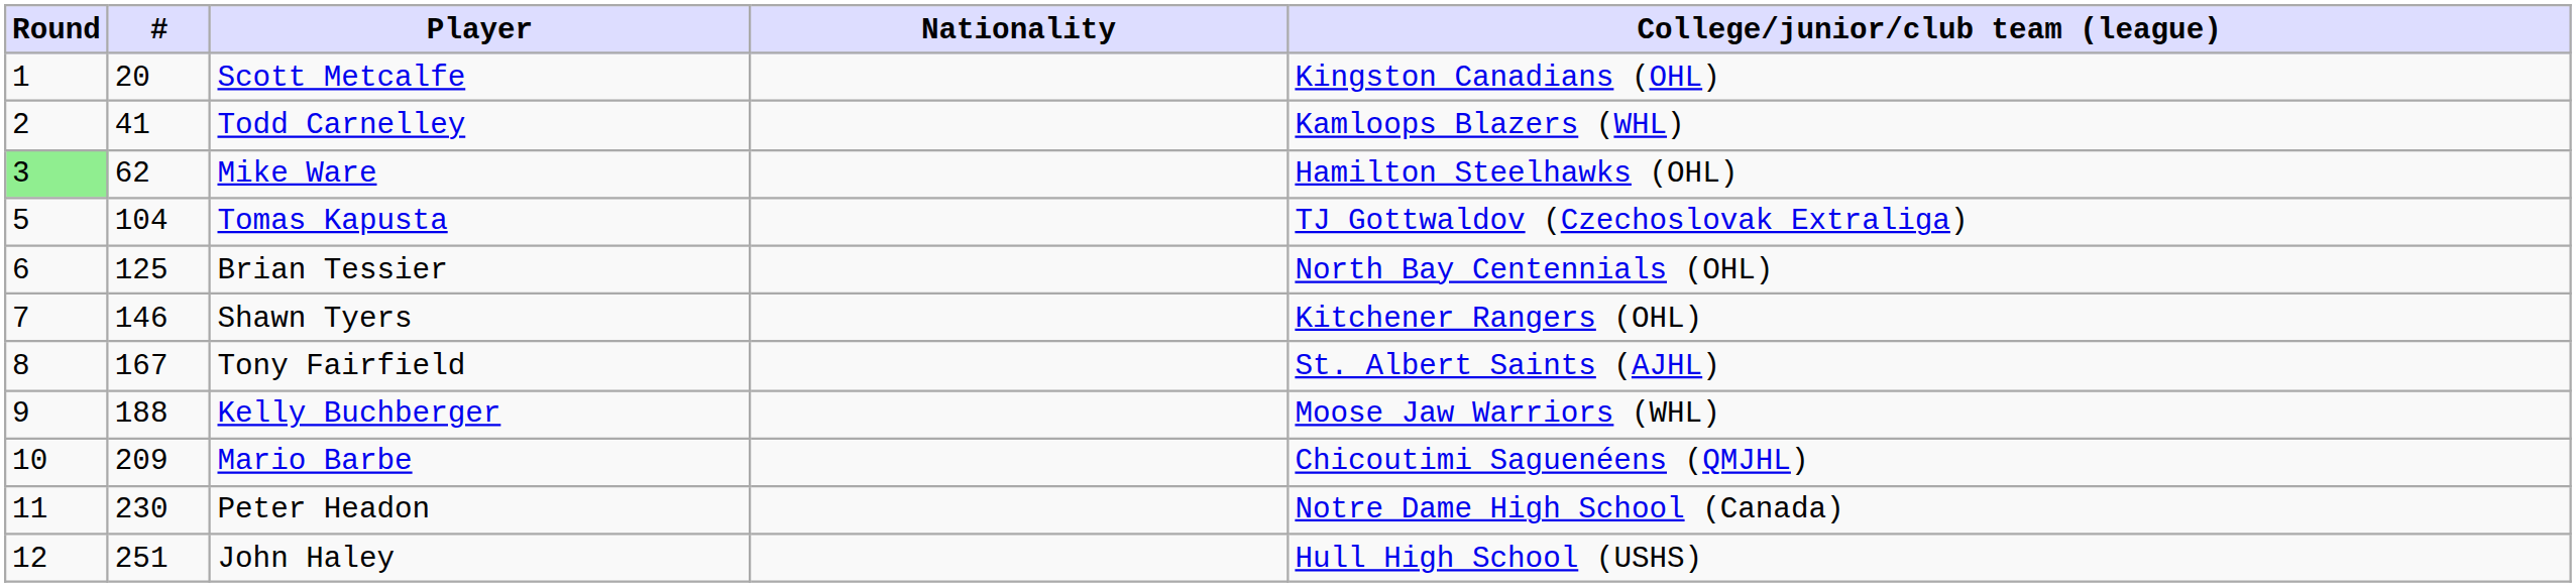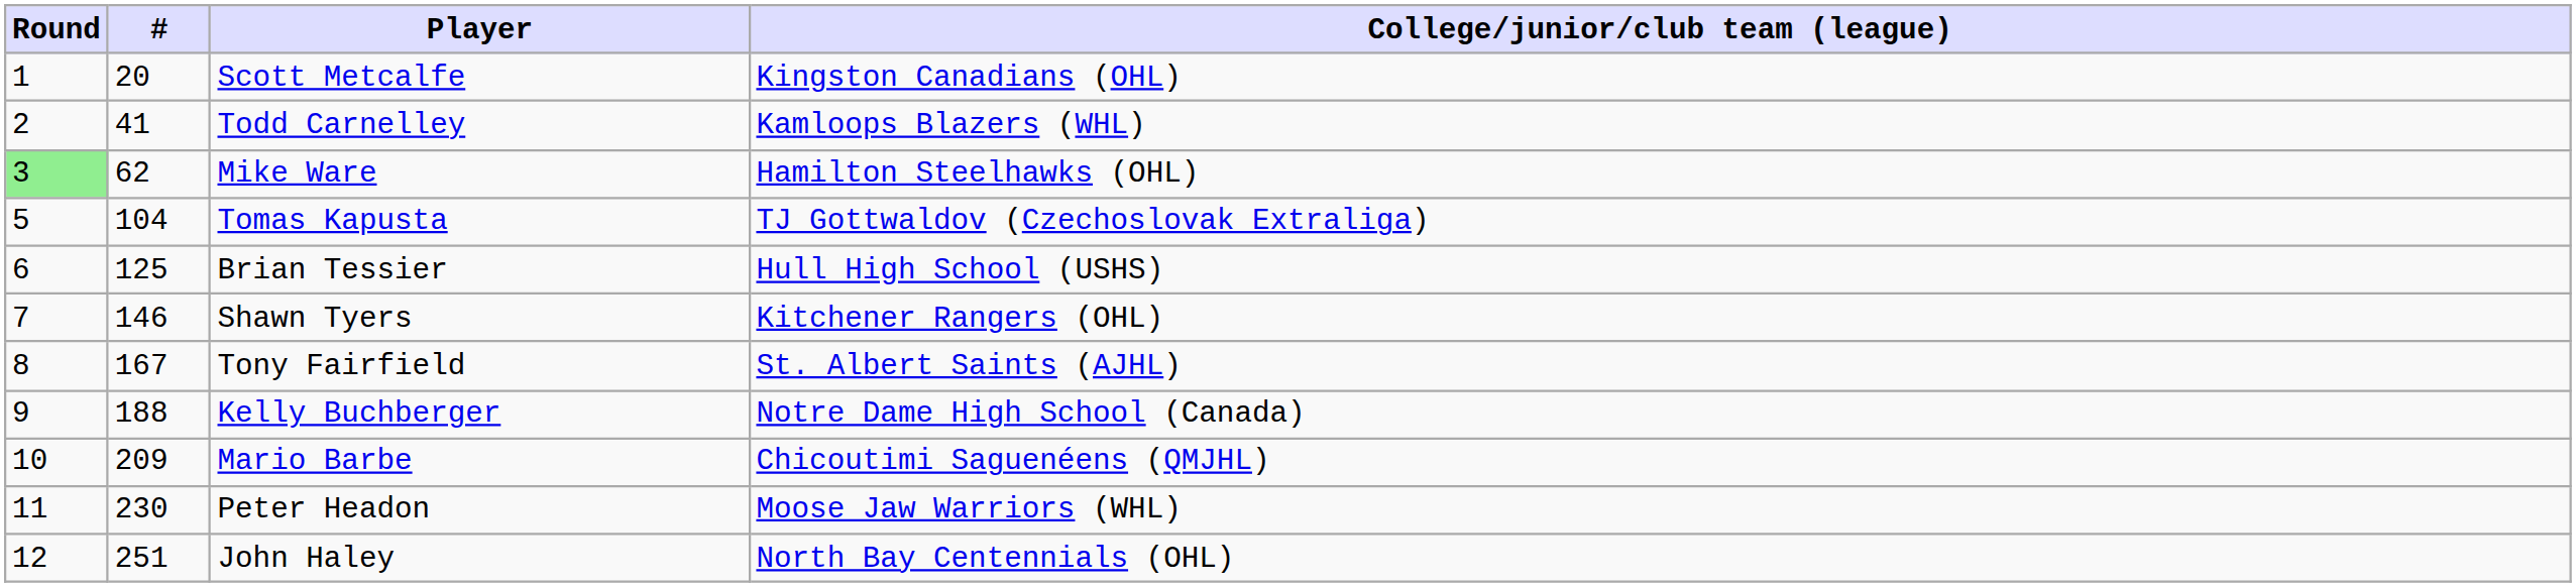- column: Nationality
Brian Tessier | College/junior/club team (league): North Bay Centennials (OHL) -> Hull High School (USHS)
Kelly Buchberger | College/junior/club team (league): Moose Jaw Warriors (WHL) -> Notre Dame High School (Canada)
Peter Headon | College/junior/club team (league): Notre Dame High School (Canada) -> Moose Jaw Warriors (WHL)
John Haley | College/junior/club team (league): Hull High School (USHS) -> North Bay Centennials (OHL)
